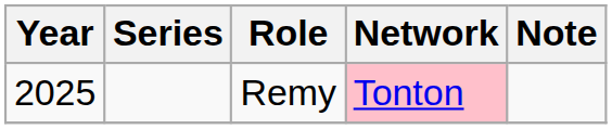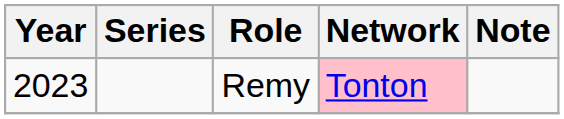Remy | Year: 2025 -> 2023
